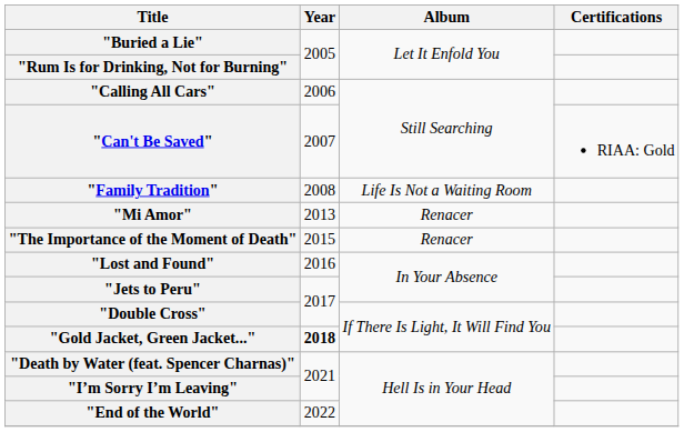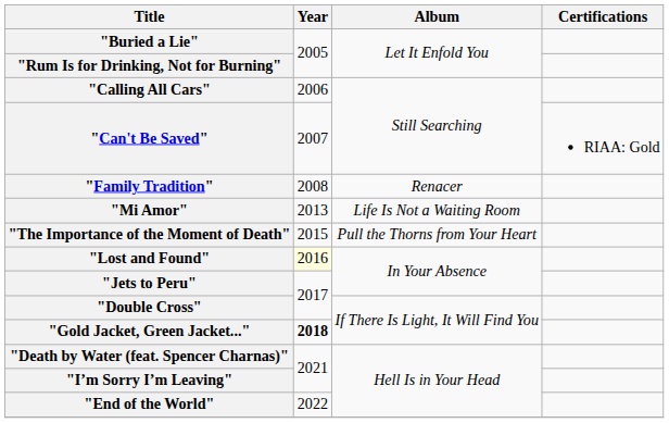"Family Tradition" | Album: Life Is Not a Waiting Room -> Renacer
"Mi Amor" | Album: Renacer -> Life Is Not a Waiting Room
"The Importance of the Moment of Death" | Album: Renacer -> Pull the Thorns from Your Heart
"Lost and Found" | Year: no background -> lightyellow background
